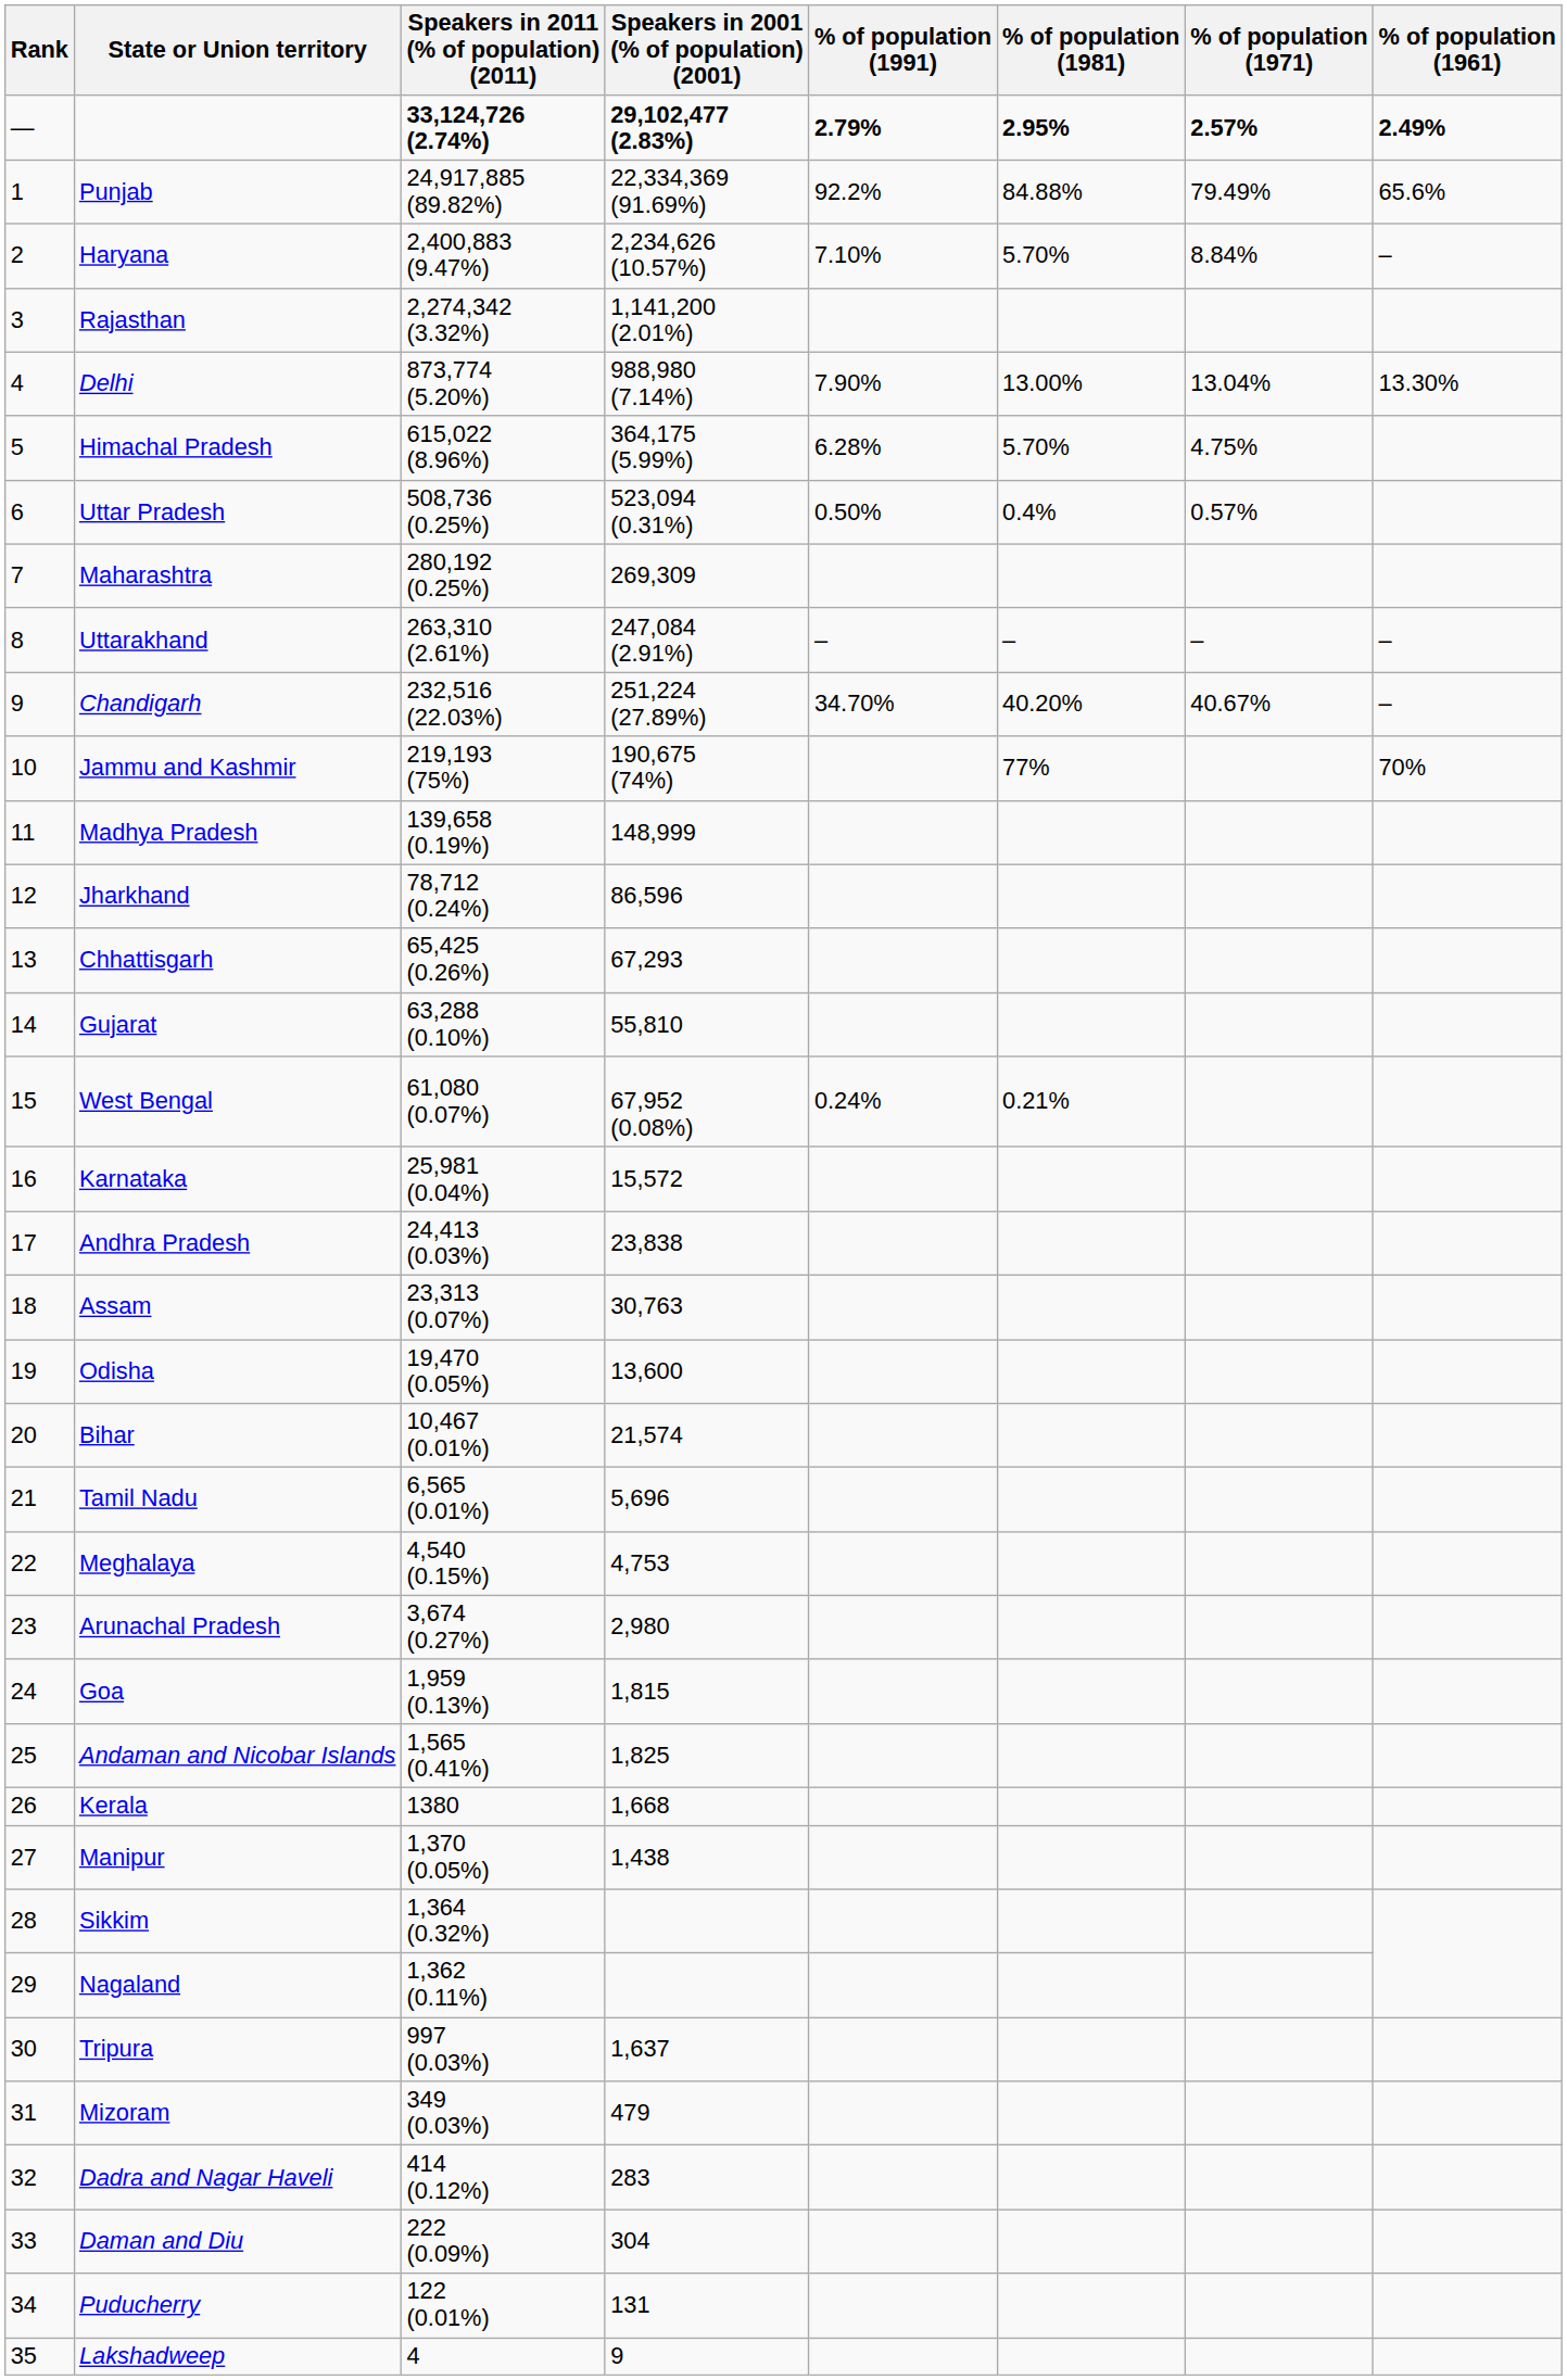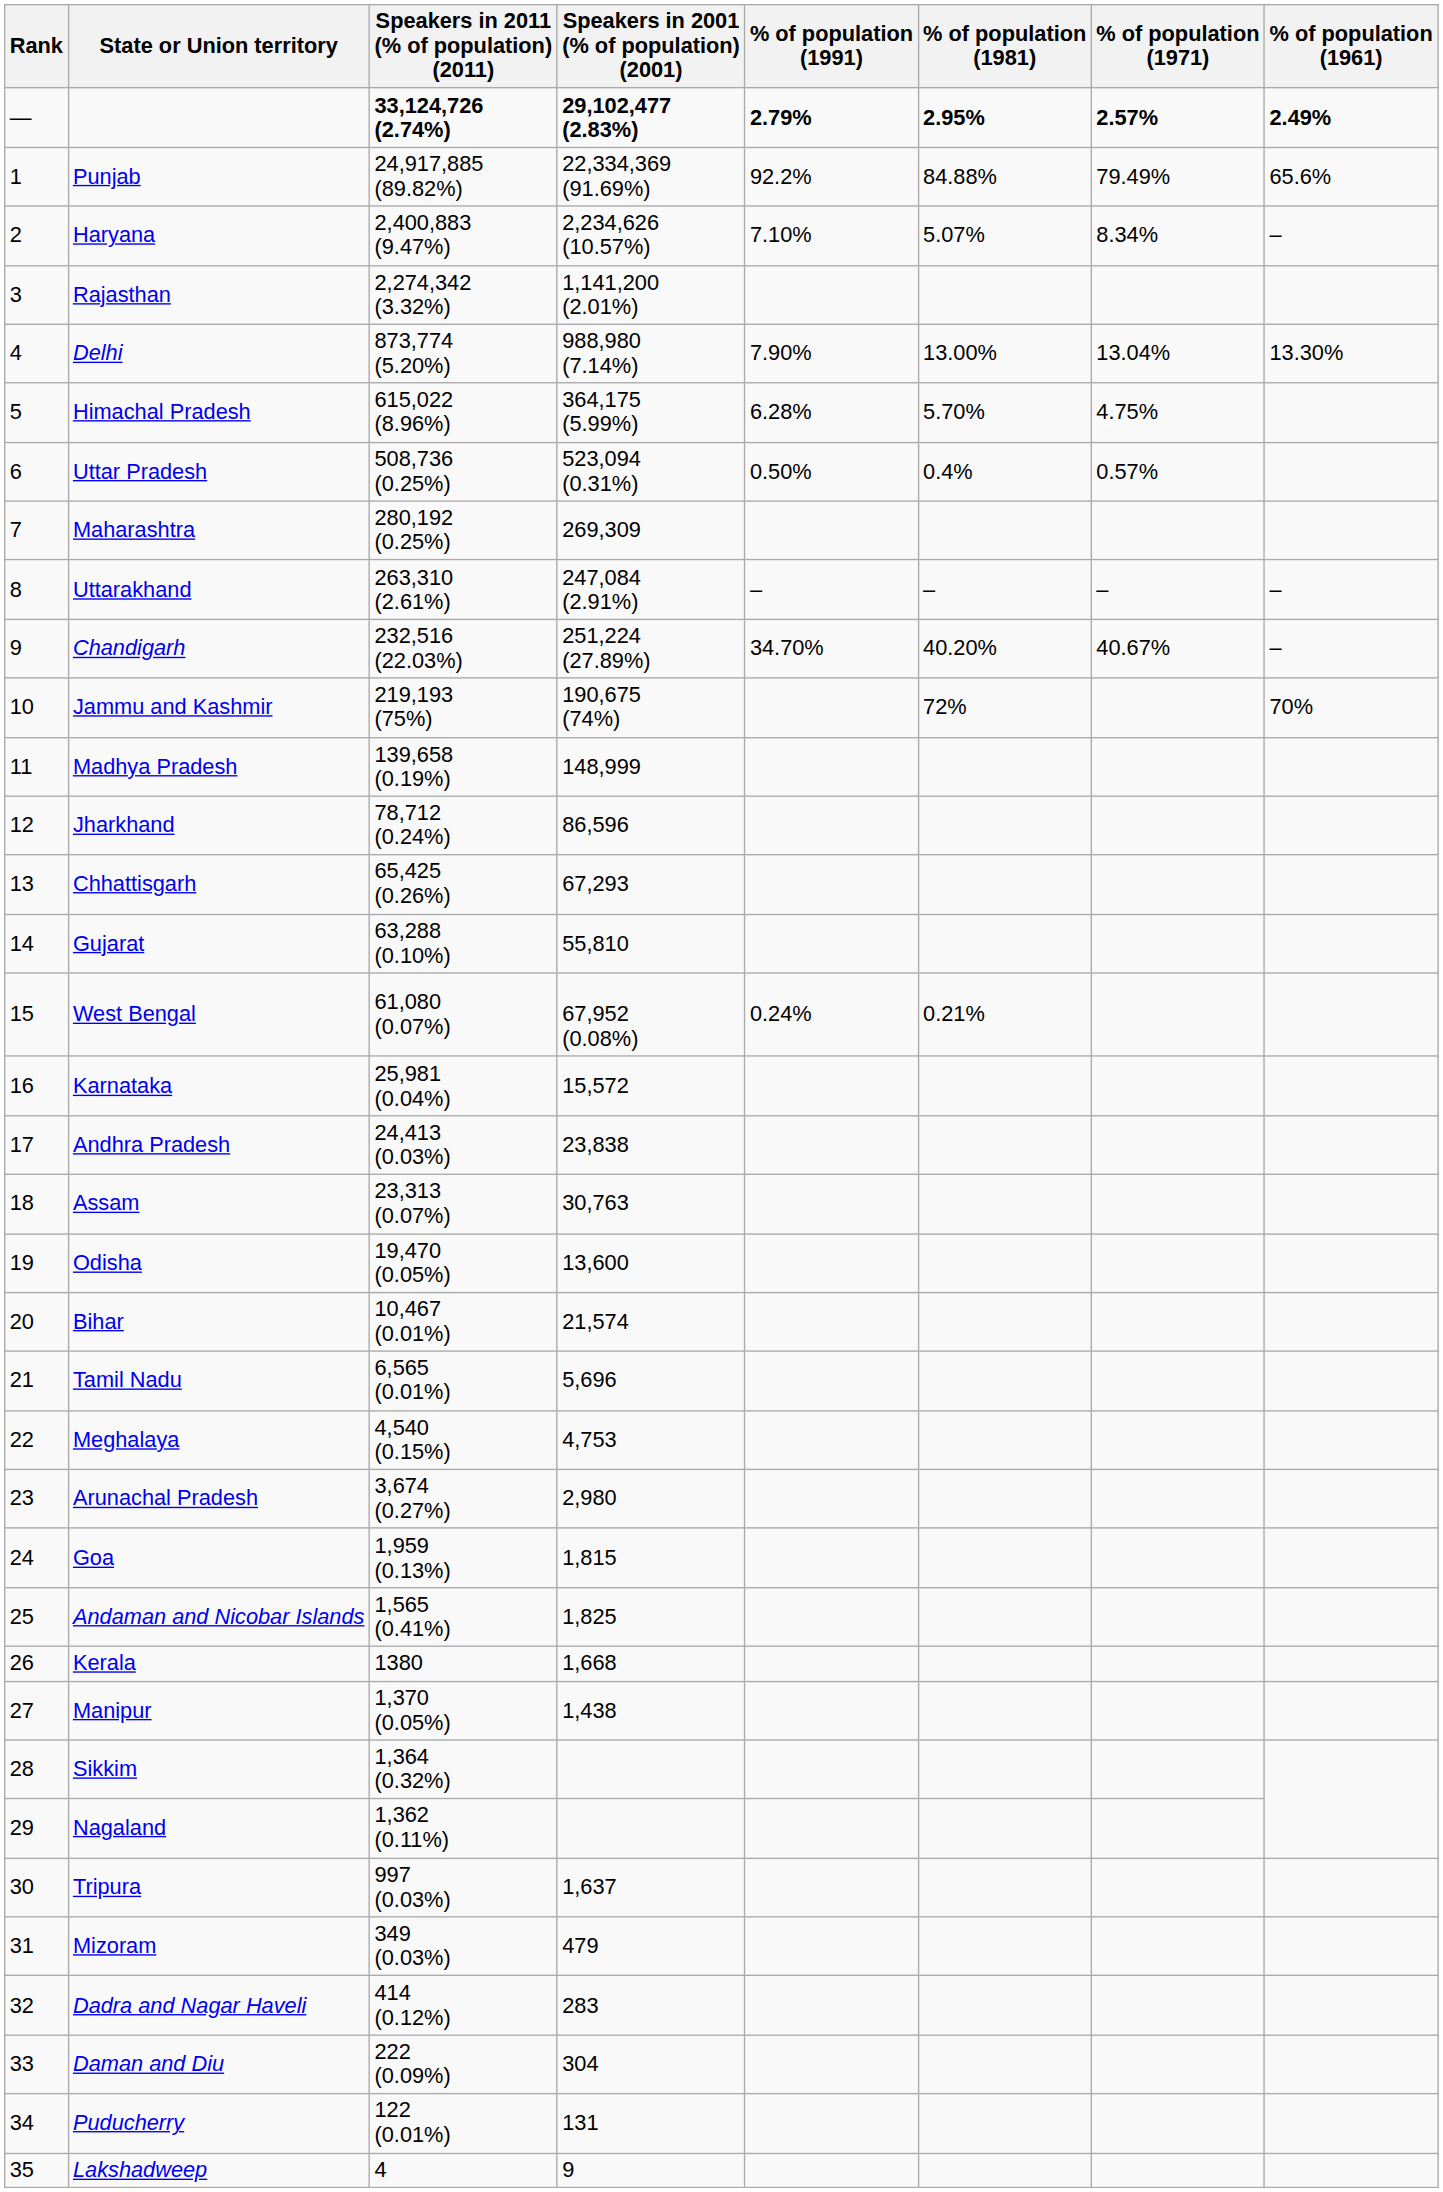Haryana | % of population (1981): 5.70% -> 5.07%
Haryana | % of population (1971): 8.84% -> 8.34%
Jammu and Kashmir | % of population (1981): 77% -> 72%
